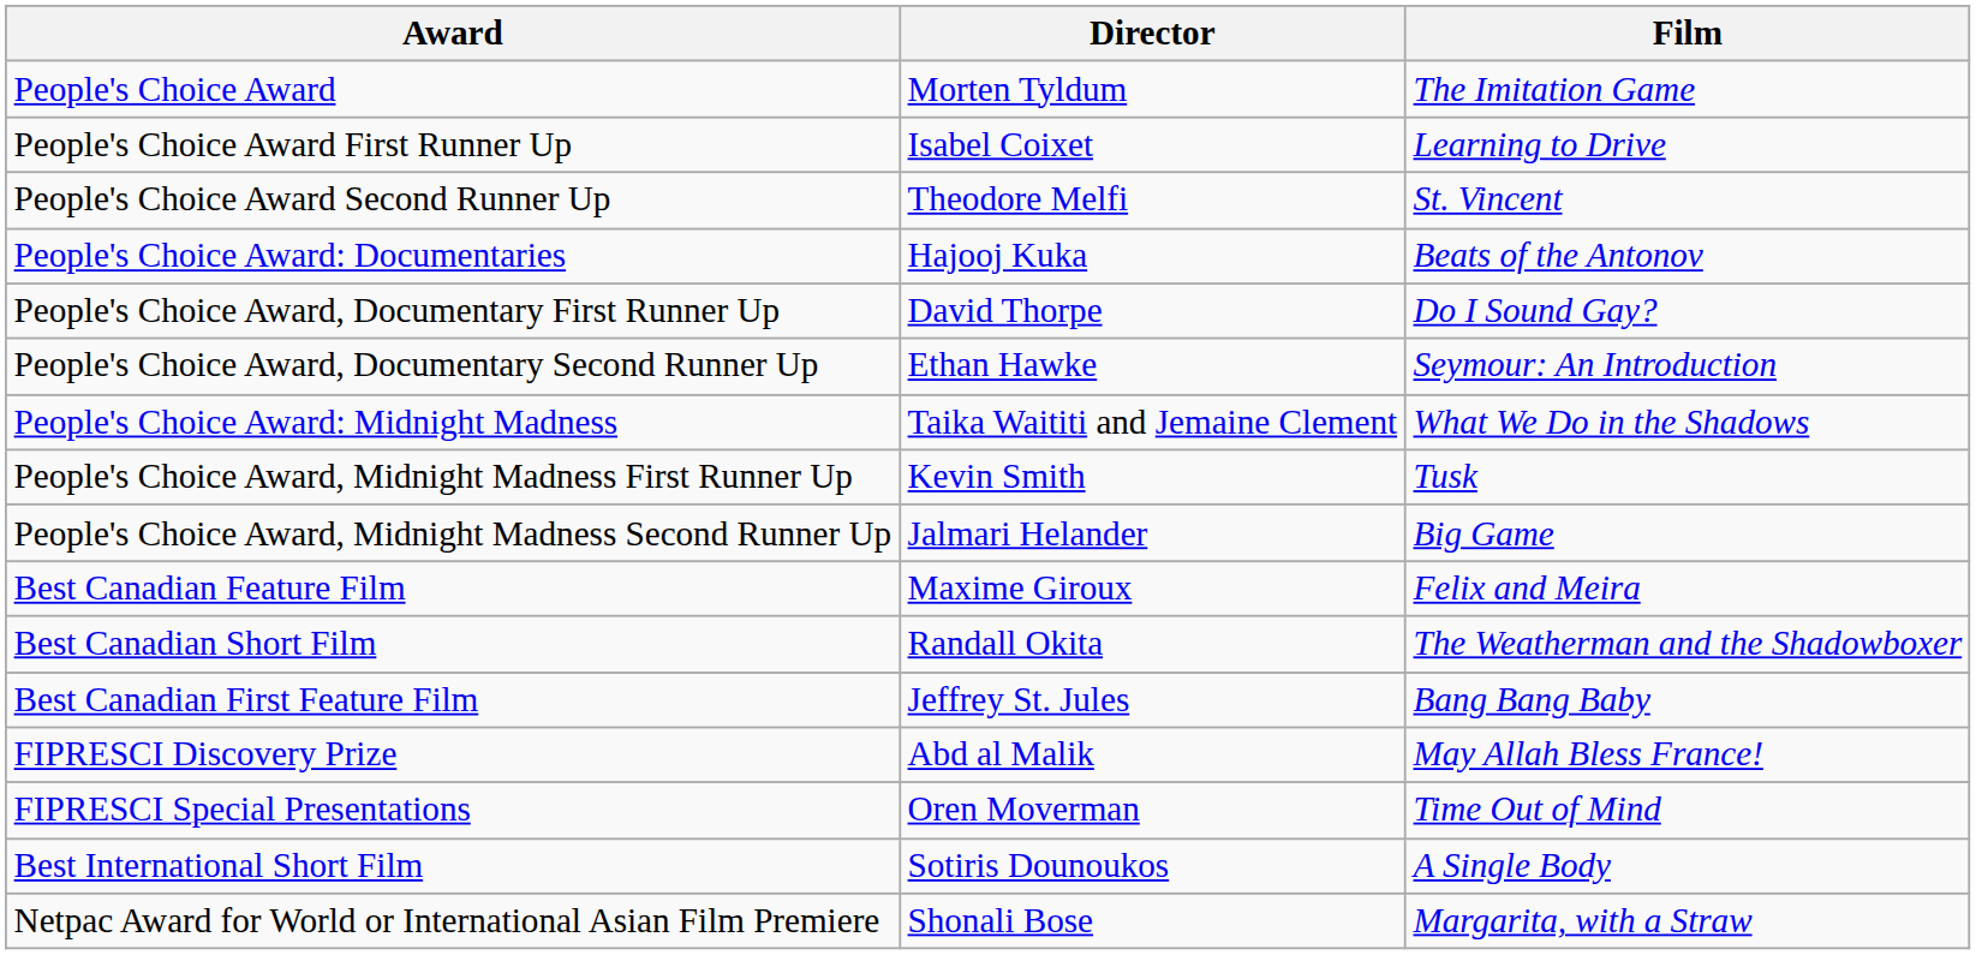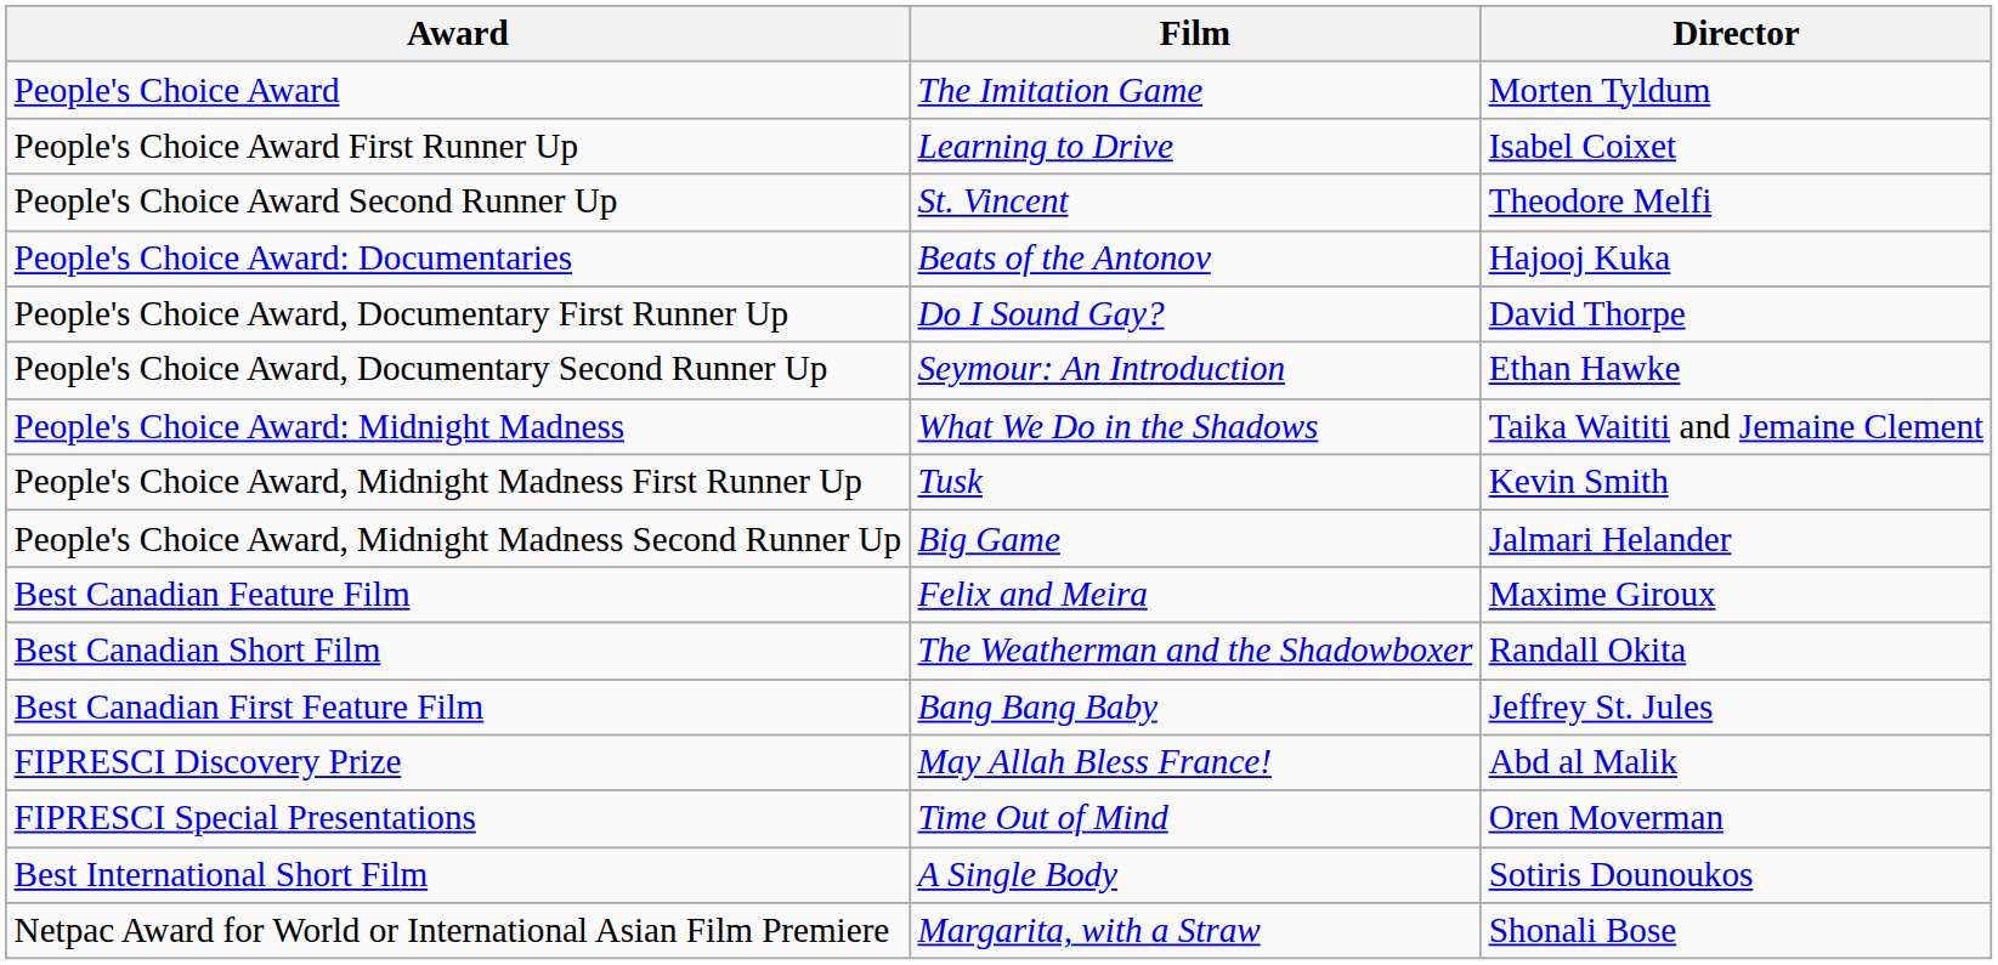columns swapped: Film <-> Director
